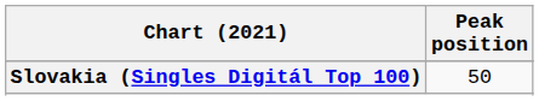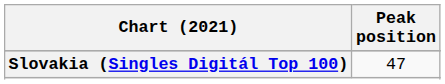Slovakia (Singles Digitál Top 100) | Peak position: 50 -> 47
